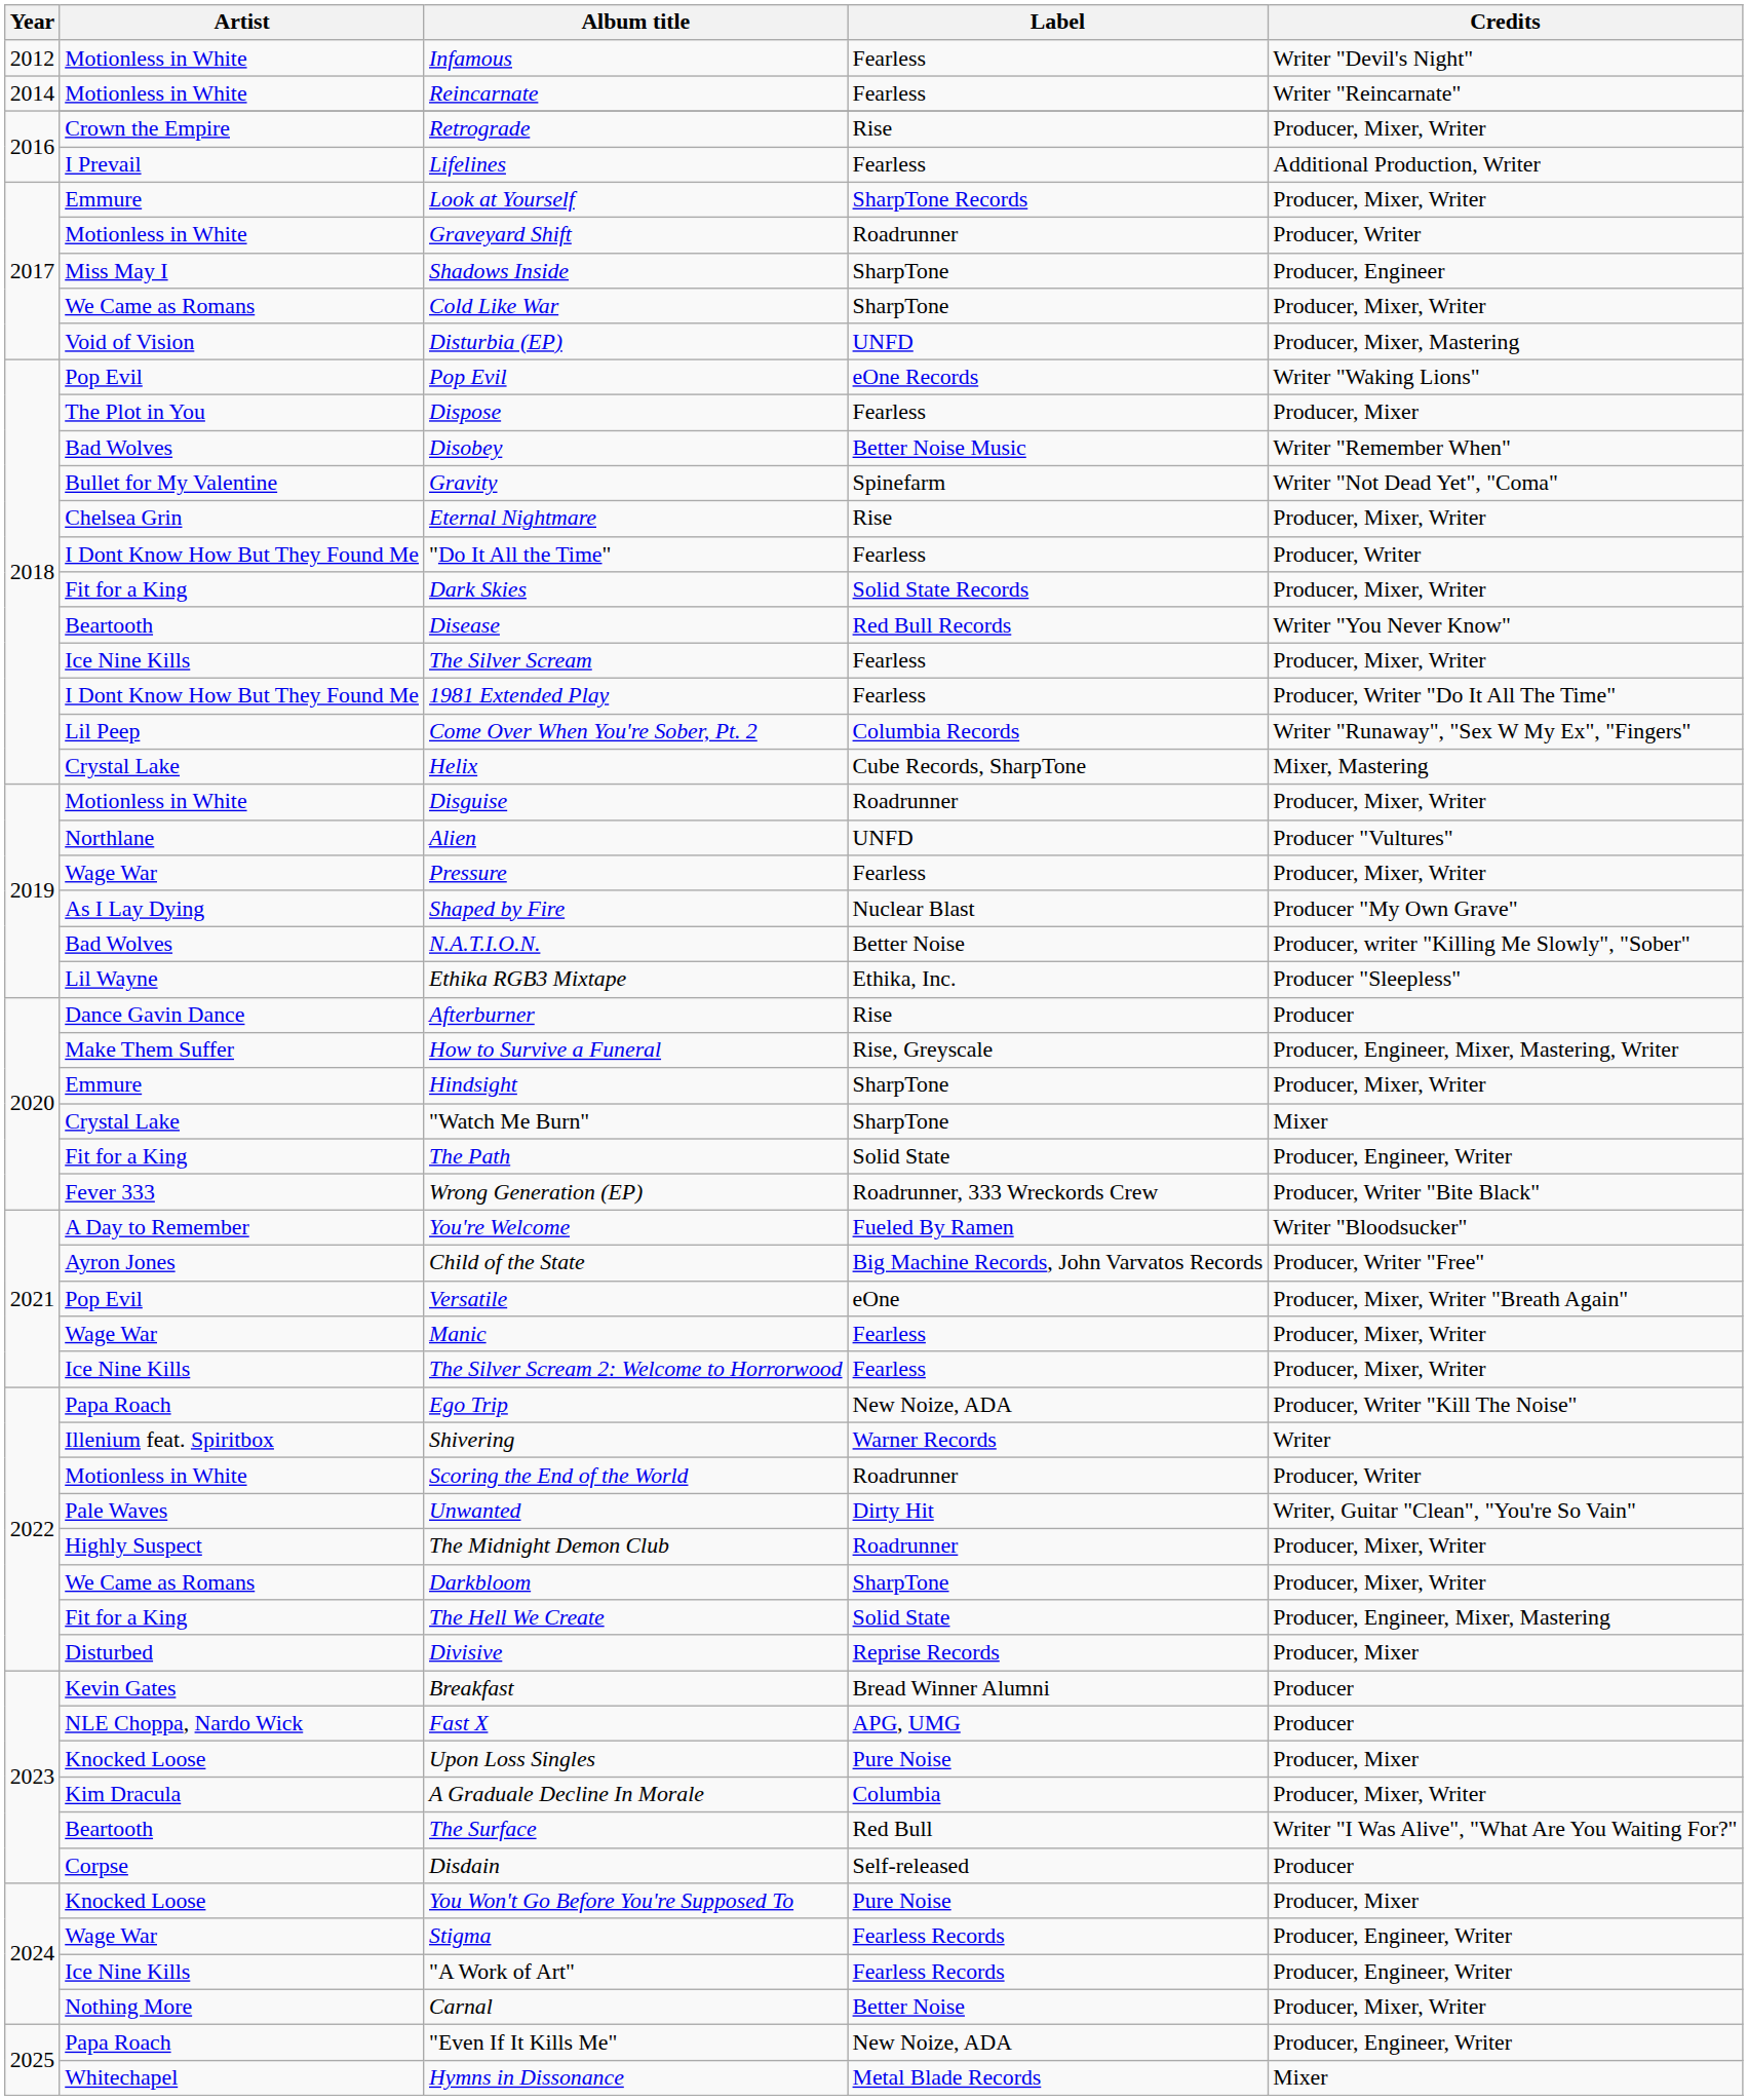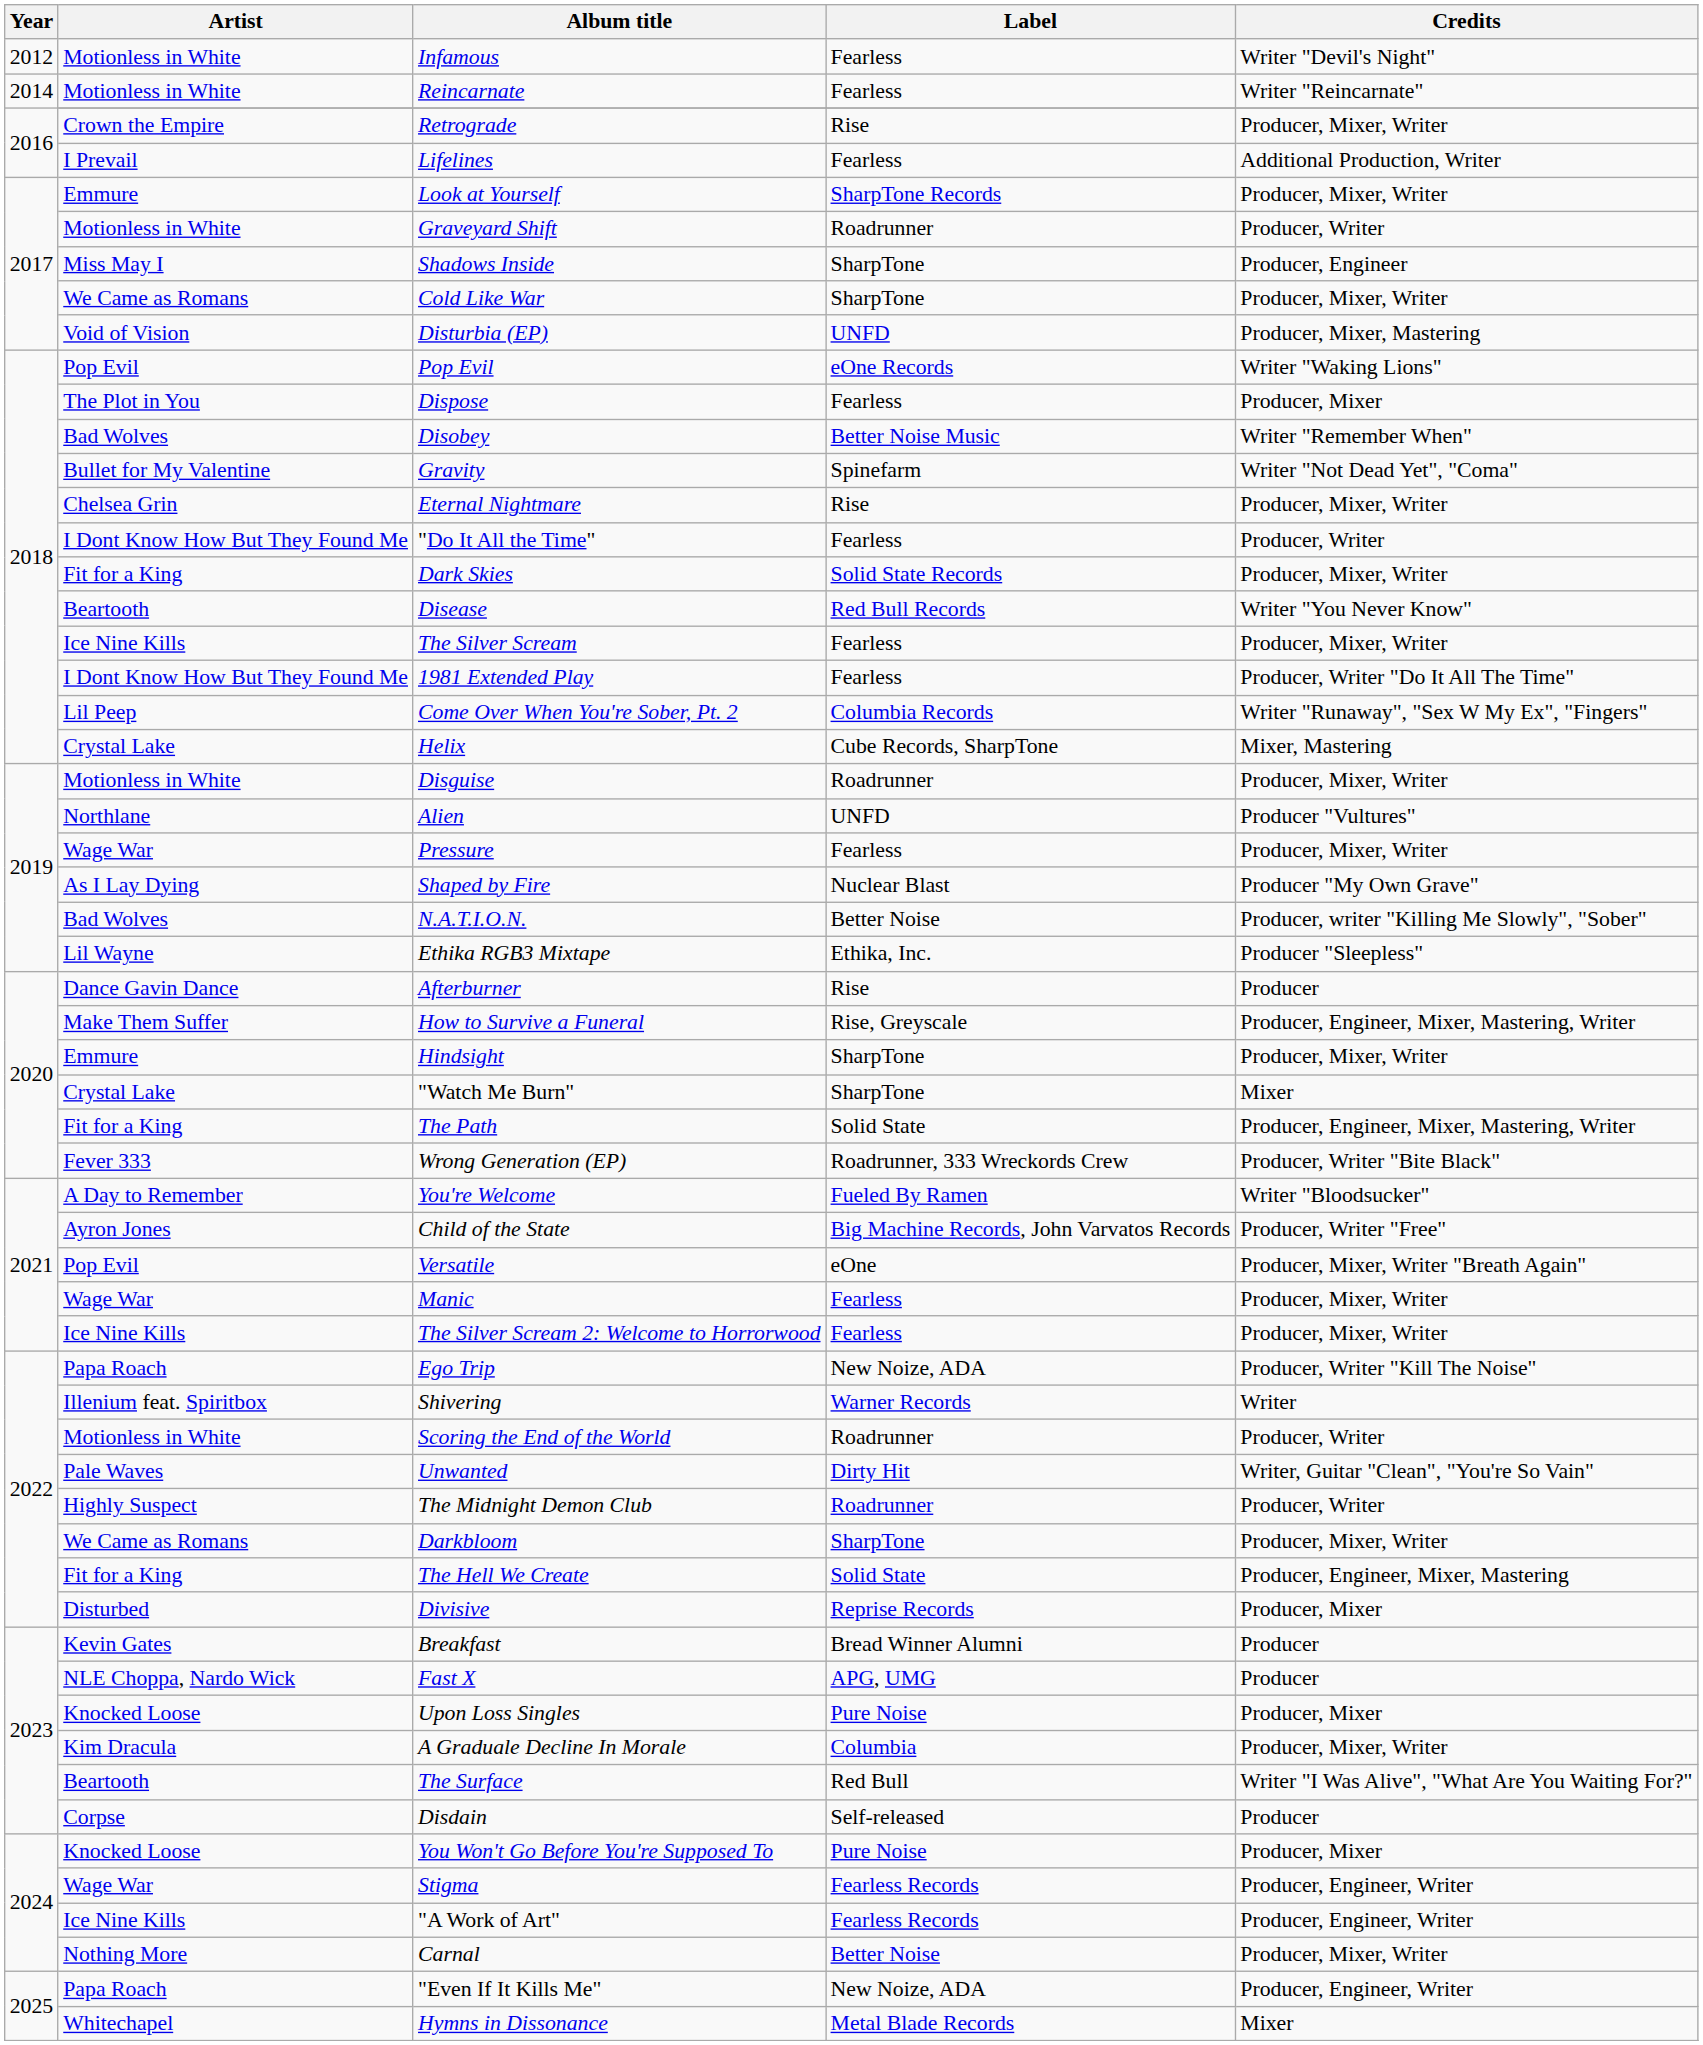The Path | Credits: Producer, Engineer, Writer -> Producer, Engineer, Mixer, Mastering, Writer
The Midnight Demon Club | Credits: Producer, Mixer, Writer -> Producer, Writer
